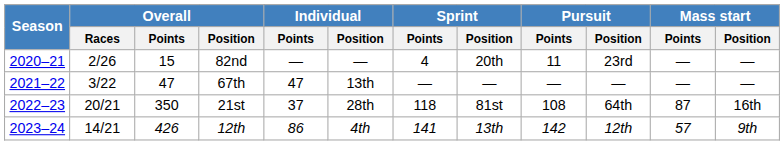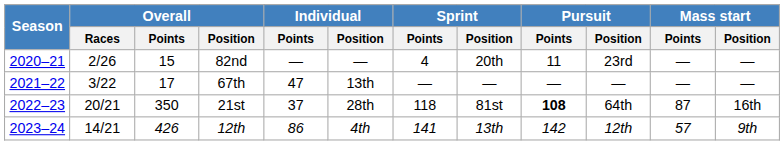67th | Overall / Points: 47 -> 17
21st | Pursuit / Points: normal -> bold
